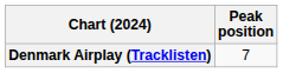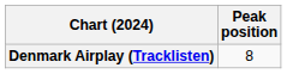Denmark Airplay (Tracklisten) | Peak position: 7 -> 8
